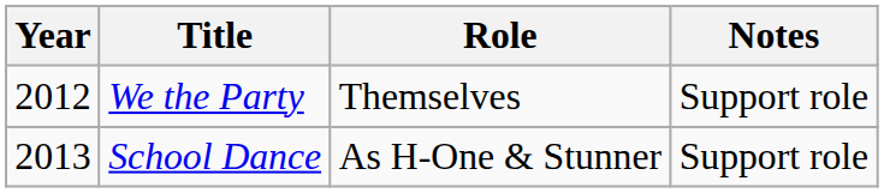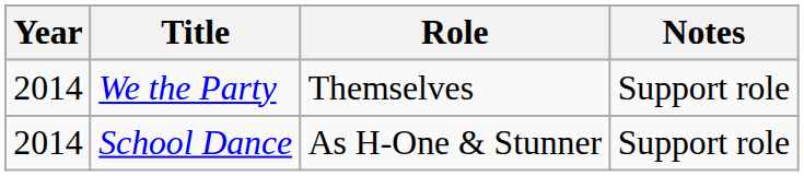We the Party | Year: 2012 -> 2014
School Dance | Year: 2013 -> 2014
